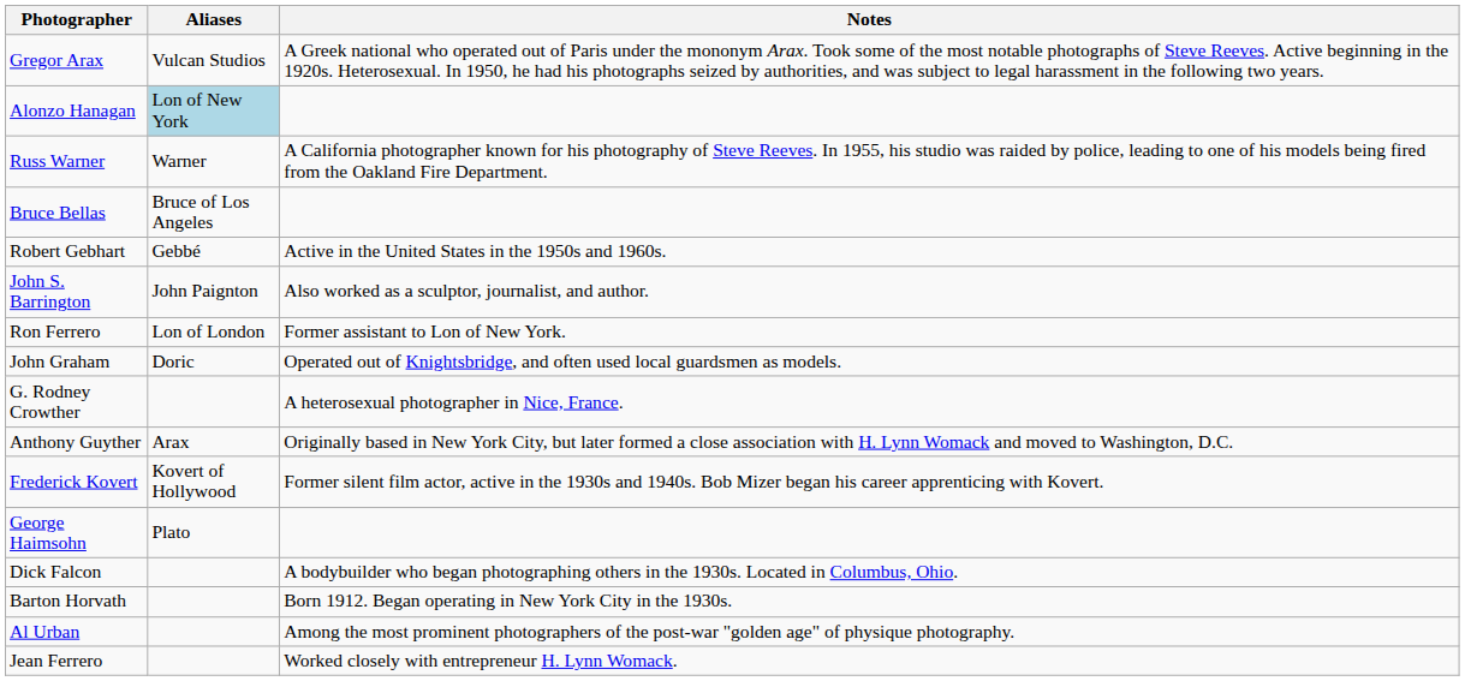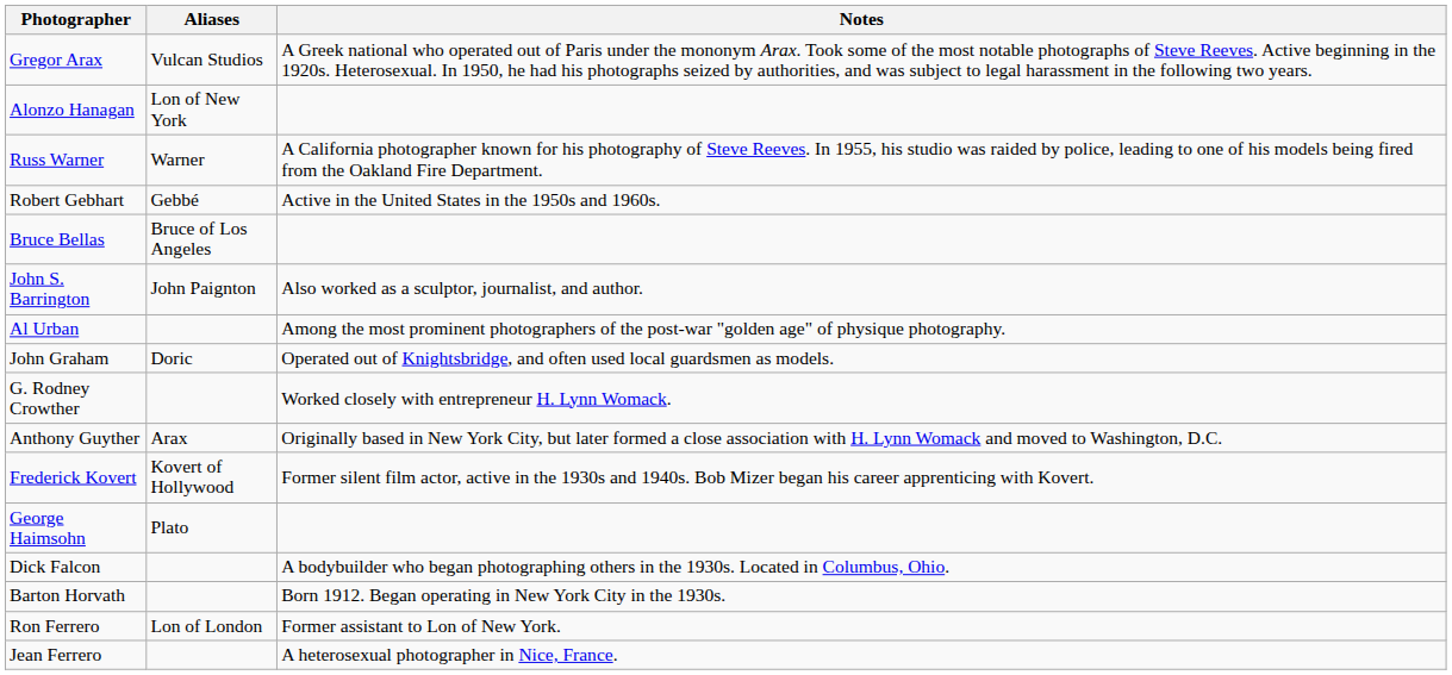Alonzo Hanagan | Aliases: lightblue background -> no background
rows swapped: Bruce Bellas <-> Robert Gebhart
rows swapped: Ron Ferrero <-> Al Urban
G. Rodney Crowther | Notes: A heterosexual photographer in Nice, France. -> Worked closely with entrepreneur H. Lynn Womack.
Jean Ferrero | Notes: Worked closely with entrepreneur H. Lynn Womack. -> A heterosexual photographer in Nice, France.
